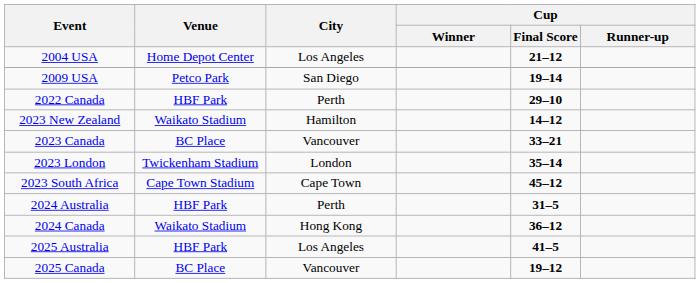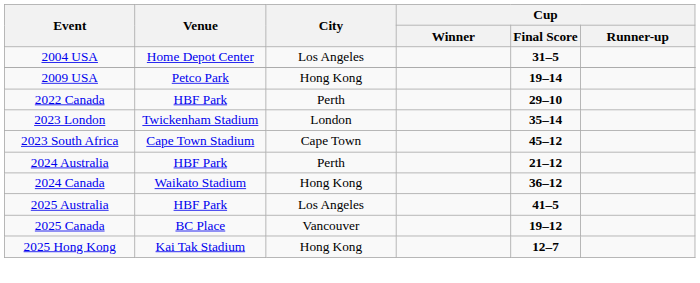2004 USA | Cup / Final Score: 21–12 -> 31–5
2009 USA | City: San Diego -> Hong Kong
- row: 2023 New Zealand | Waikato Stadium | Hamilton | 14–12
- row: 2023 Canada | BC Place | Vancouver | 33–21
2024 Australia | Cup / Final Score: 31–5 -> 21–12
+ row: 2025 Hong Kong | Kai Tak Stadium | Hong Kong | 12–7
